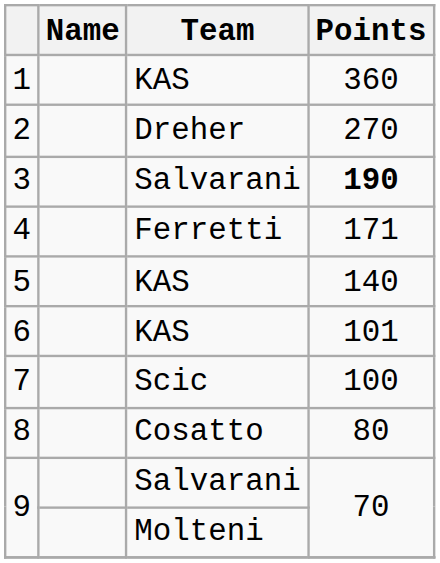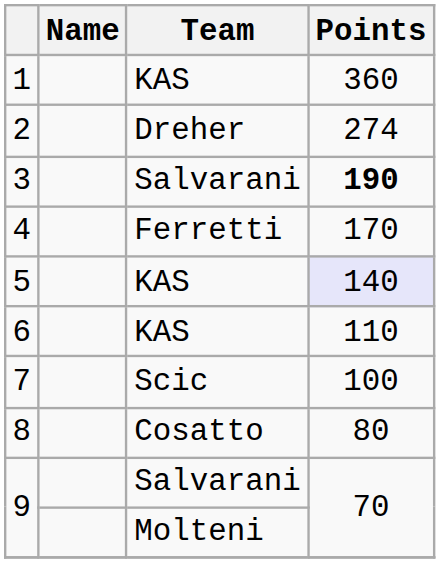2 | Points: 270 -> 274
4 | Points: 171 -> 170
5 | Points: no background -> lavender background
6 | Points: 101 -> 110
